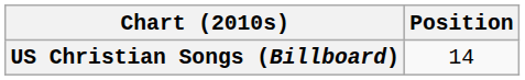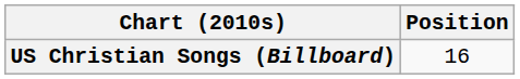US Christian Songs (Billboard) | Position: 14 -> 16
